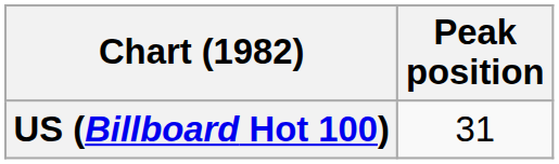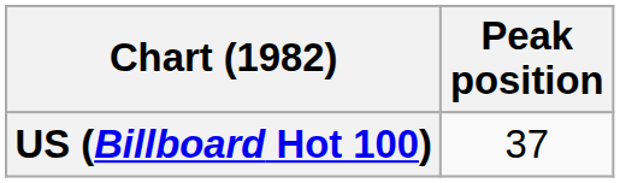US (Billboard Hot 100) | Peak position: 31 -> 37
